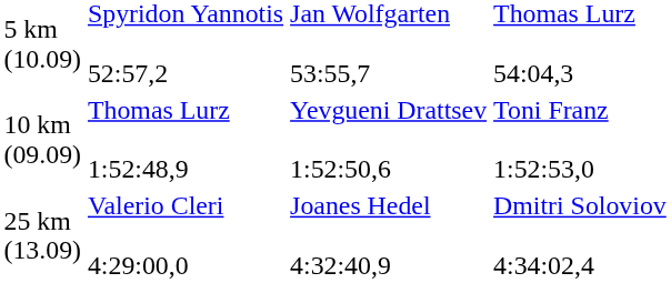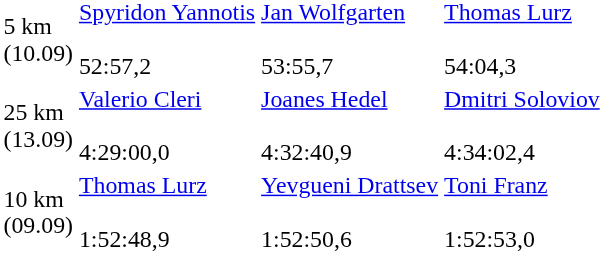rows swapped: 10 km (09.09) <-> 25 km (13.09)
